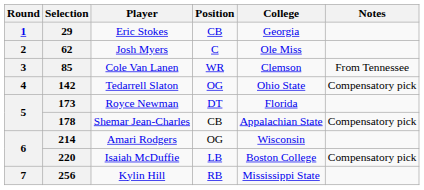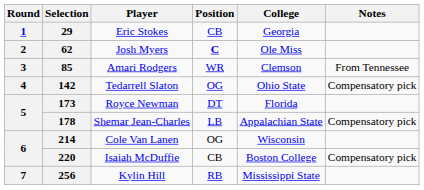62 | Position: normal -> bold
85 | Player: Cole Van Lanen -> Amari Rodgers
178 | Position: CB -> LB
214 | Player: Amari Rodgers -> Cole Van Lanen
220 | Position: LB -> CB
